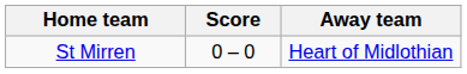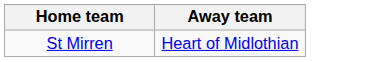- column: Score | 0 – 0
